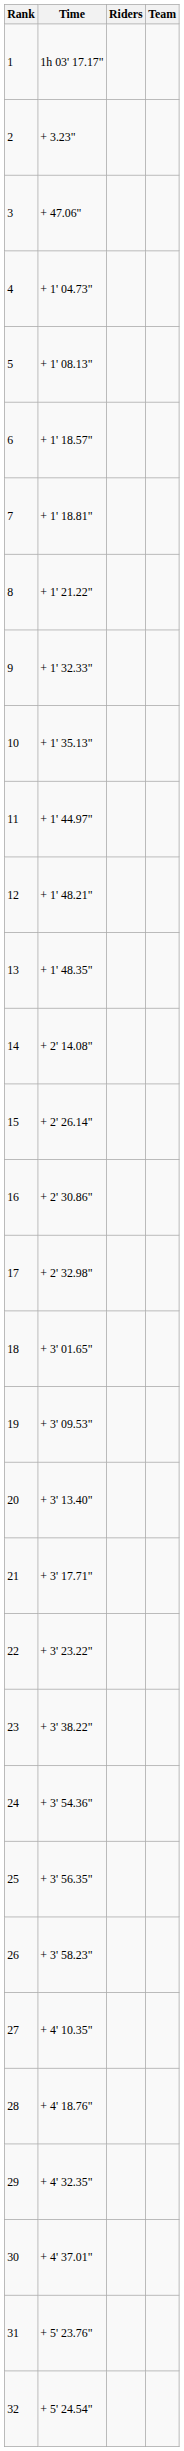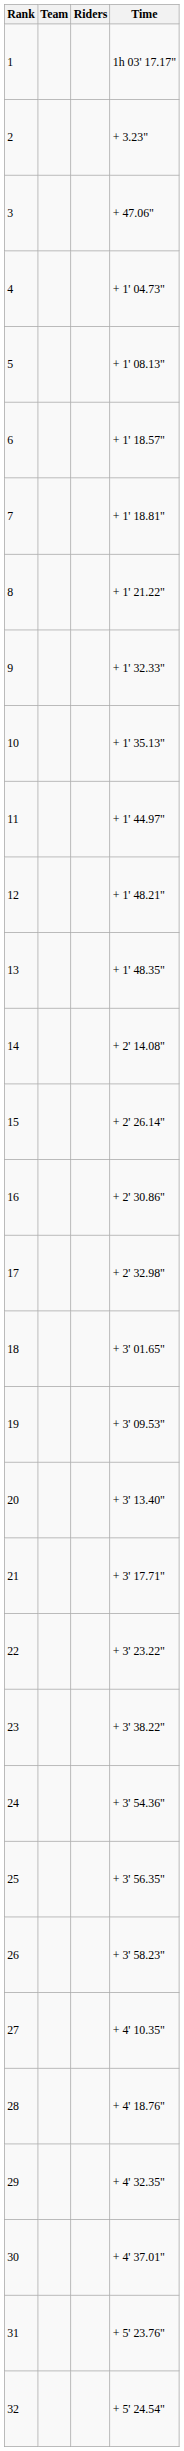columns swapped: Team <-> Time
